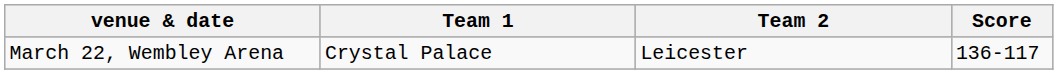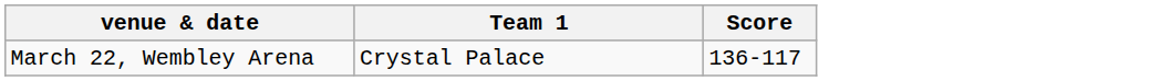- column: Team 2 | Leicester
